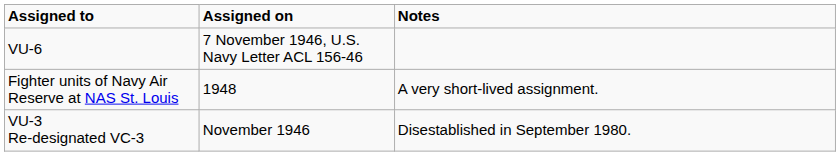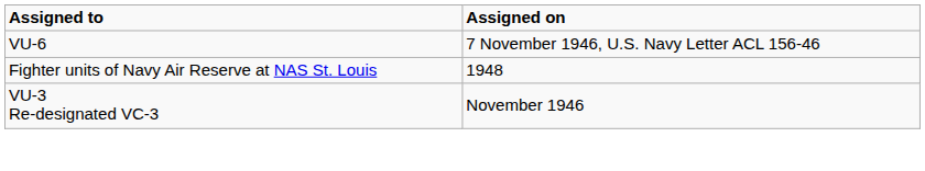- column: Notes | A very short-lived assignment. | Disestablished in September 1980.
